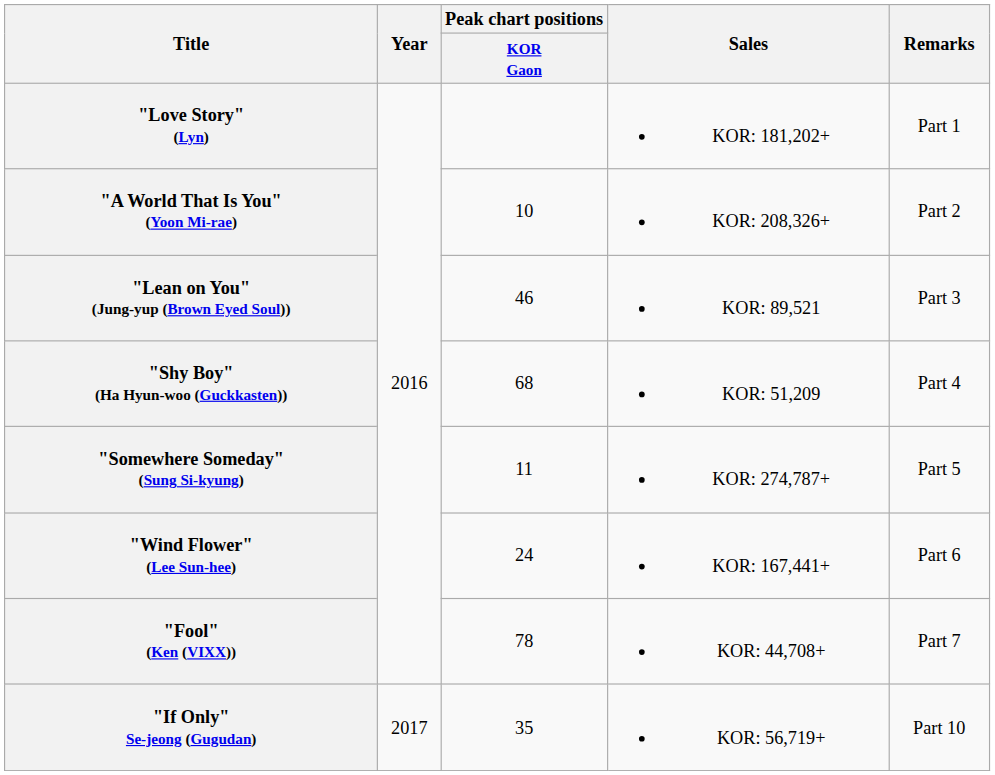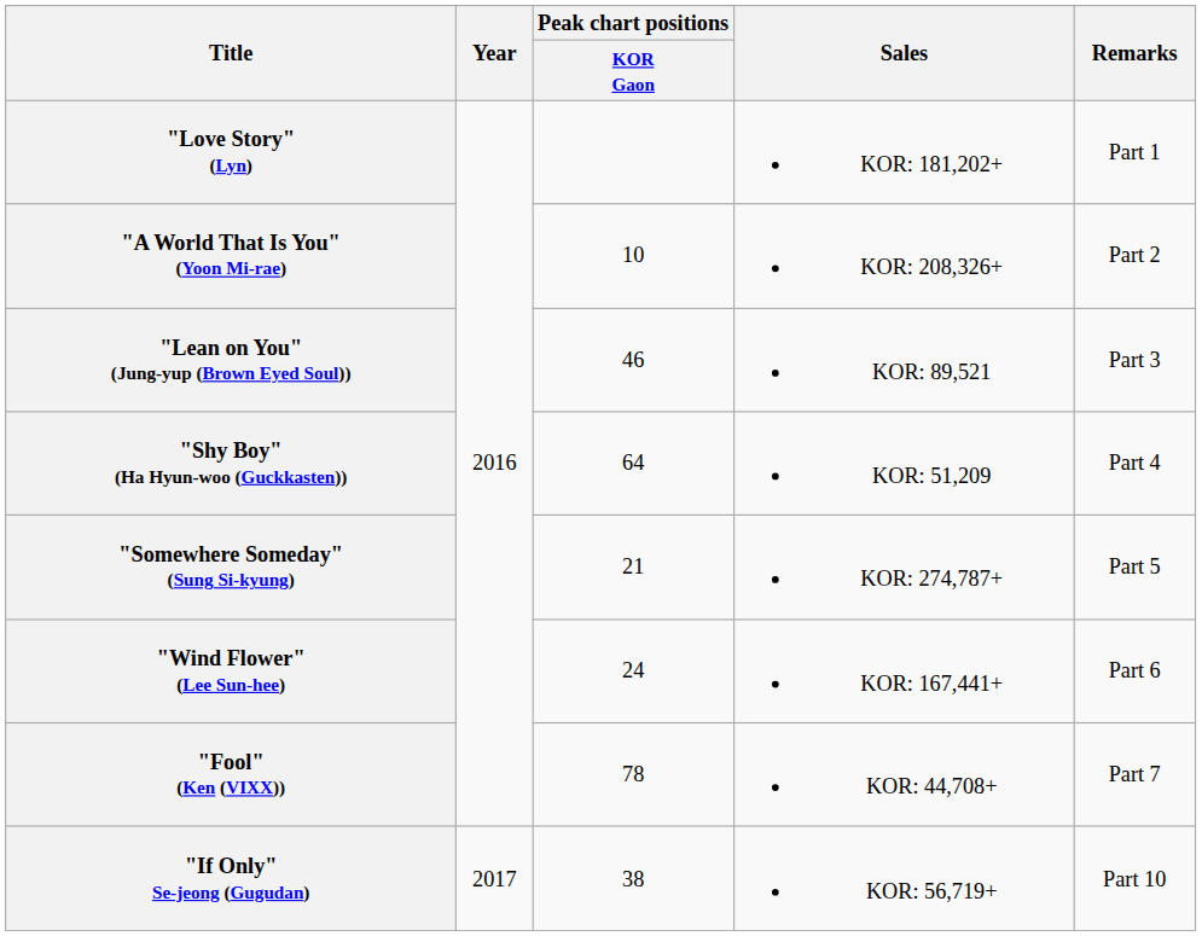"Shy Boy" (Ha Hyun-woo (Guckkasten)) | Peak chart positions / KOR Gaon: 68 -> 64
"Somewhere Someday" (Sung Si-kyung) | Peak chart positions / KOR Gaon: 11 -> 21
"If Only" Se-jeong (Gugudan) | Peak chart positions / KOR Gaon: 35 -> 38
